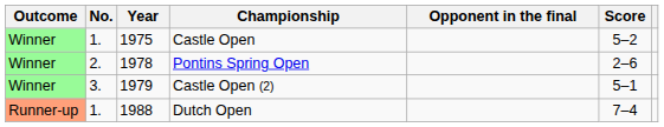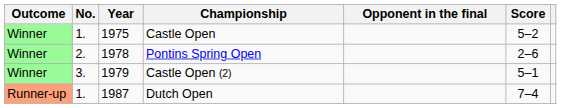Dutch Open | Year: 1988 -> 1987
